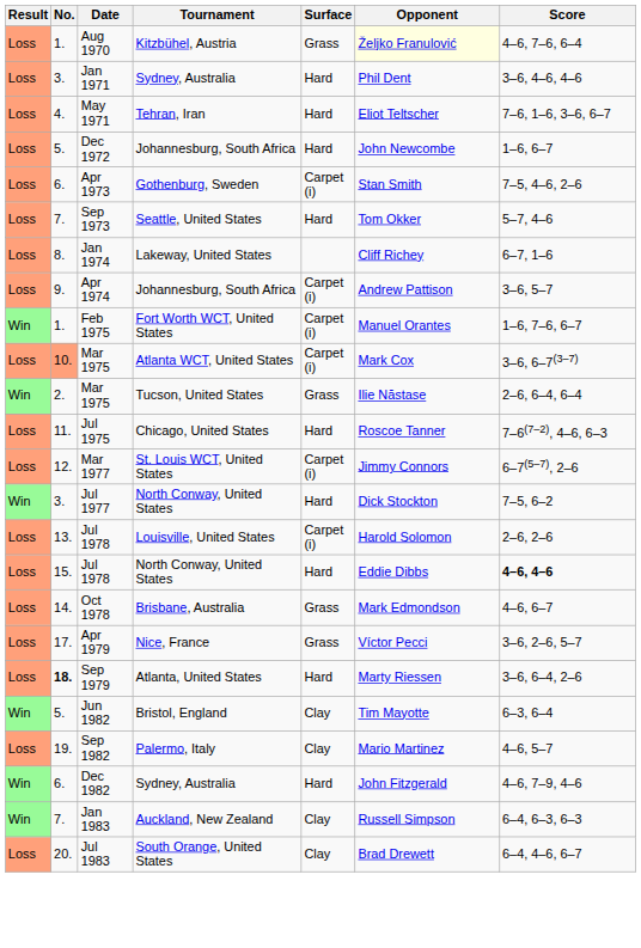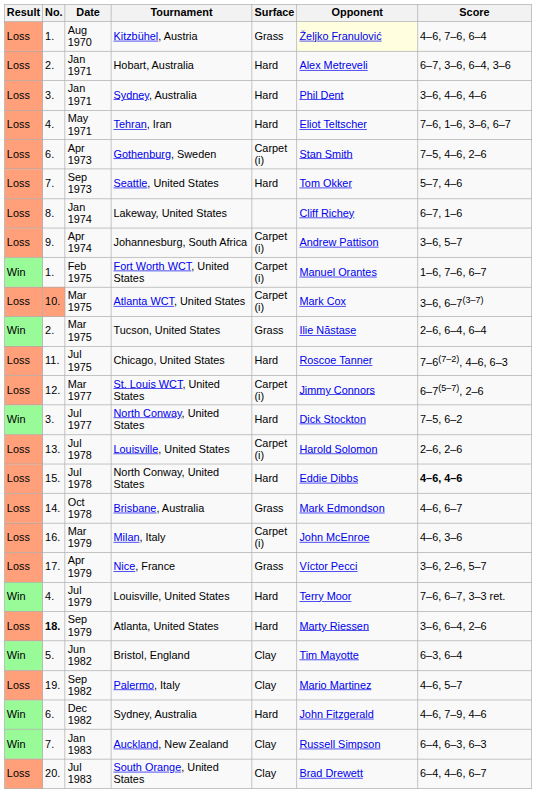+ row: Loss | 2. | Jan 1971 | Hobart, Australia | Hard | Alex Metreveli | 6–7, 3–6, 6–4, 3–6
- row: Loss | 5. | Dec 1972 | Johannesburg, South Africa | Hard | John Newcombe | 1–6, 6–7
+ row: Loss | 16. | Mar 1979 | Milan, Italy | Carpet (i) | John McEnroe | 4–6, 3–6
+ row: Win | 4. | Jul 1979 | Louisville, United States | Hard | Terry Moor | 7–6, 6–7, 3–3 ret.
